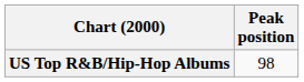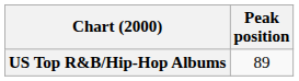US Top R&B/Hip-Hop Albums | Peak position: 98 -> 89
